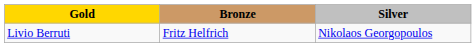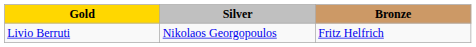columns swapped: Silver <-> Bronze
